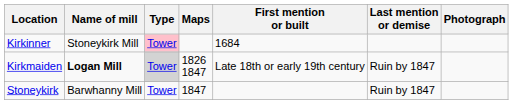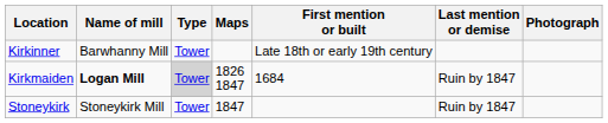Kirkinner | Name of mill: Stoneykirk Mill -> Barwhanny Mill
Kirkinner | Type: pink background -> no background
Kirkinner | First mention or built: 1684 -> Late 18th or early 19th century
Kirkmaiden | First mention or built: Late 18th or early 19th century -> 1684
Stoneykirk | Name of mill: Barwhanny Mill -> Stoneykirk Mill
